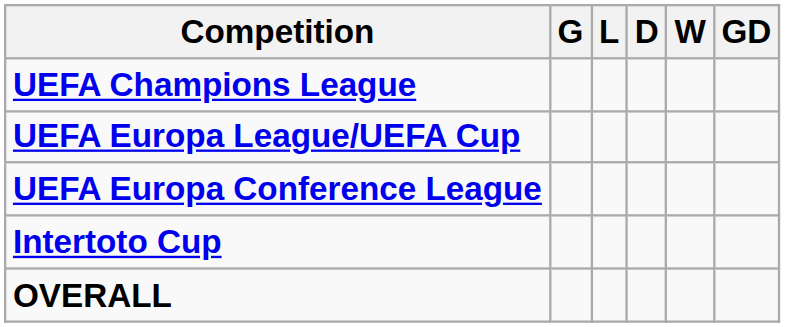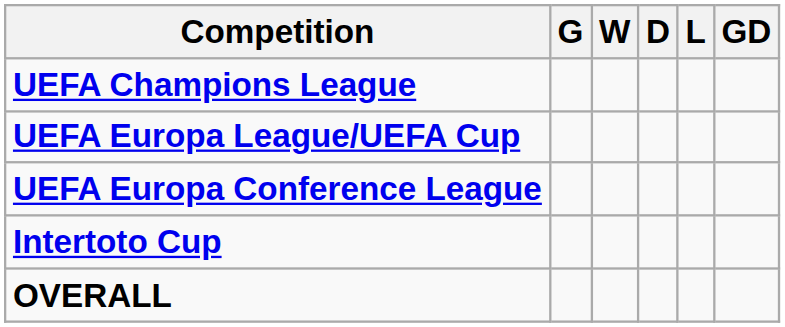columns swapped: W <-> L
